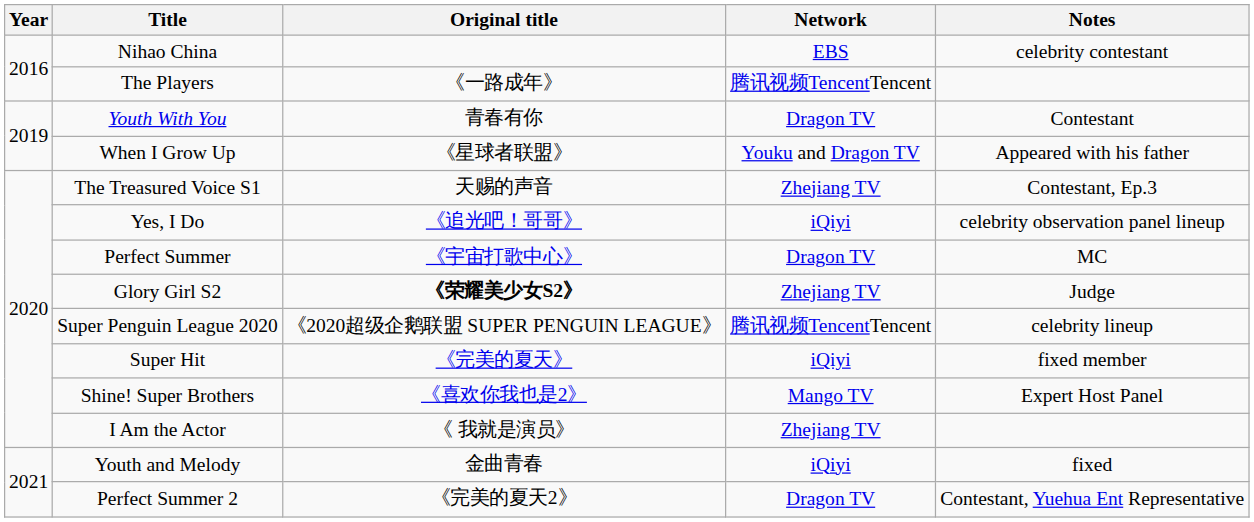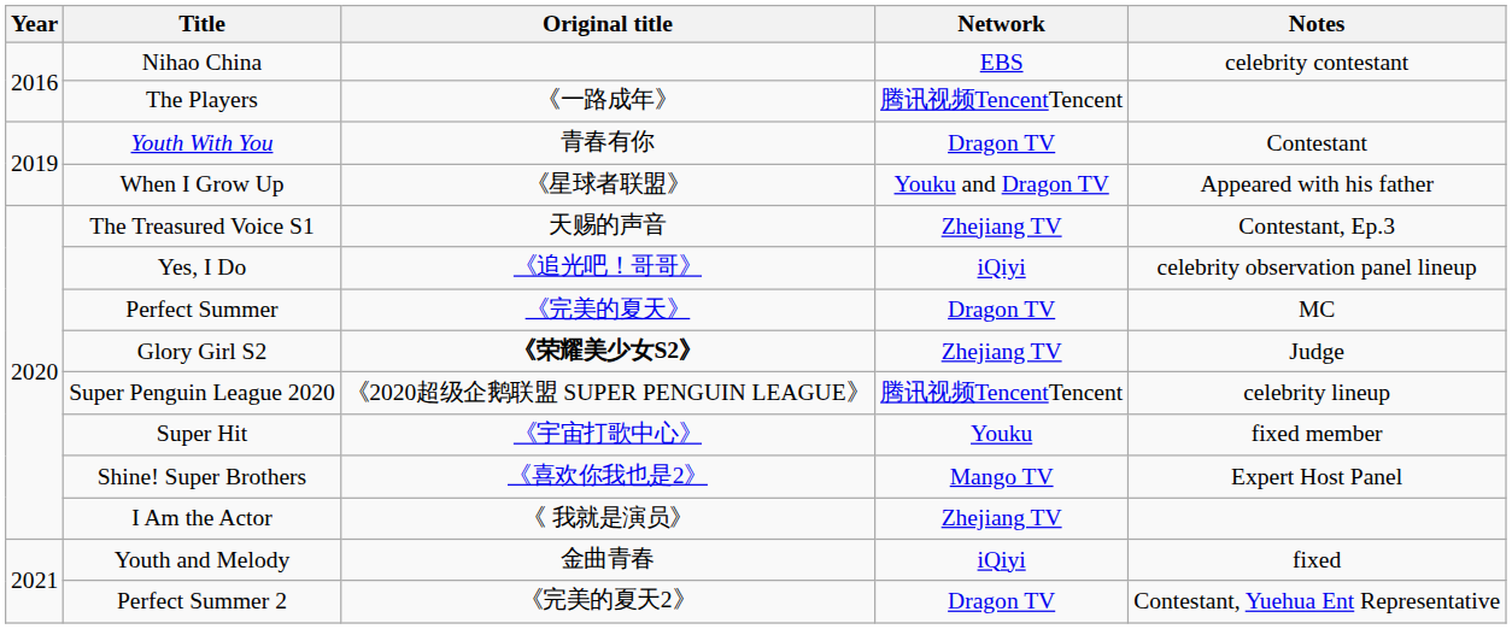Perfect Summer | Original title: 《宇宙打歌中心》 -> 《完美的夏天》
Super Hit | Original title: 《完美的夏天》 -> 《宇宙打歌中心》
Super Hit | Network: iQiyi -> Youku
